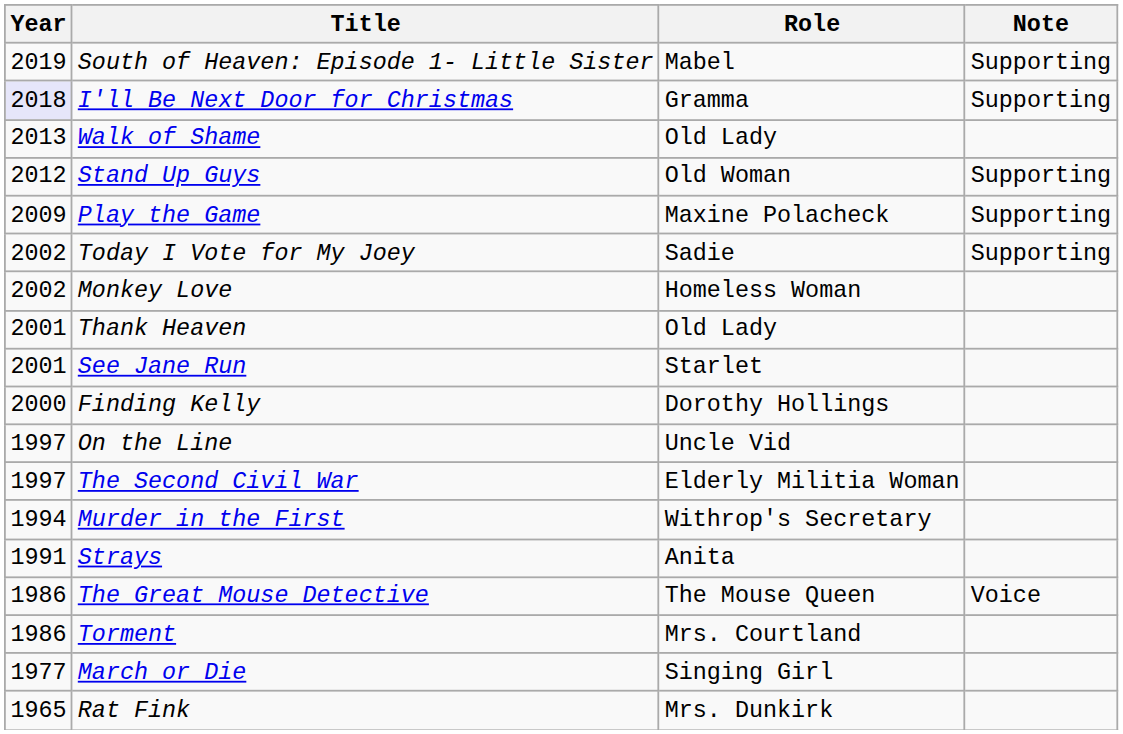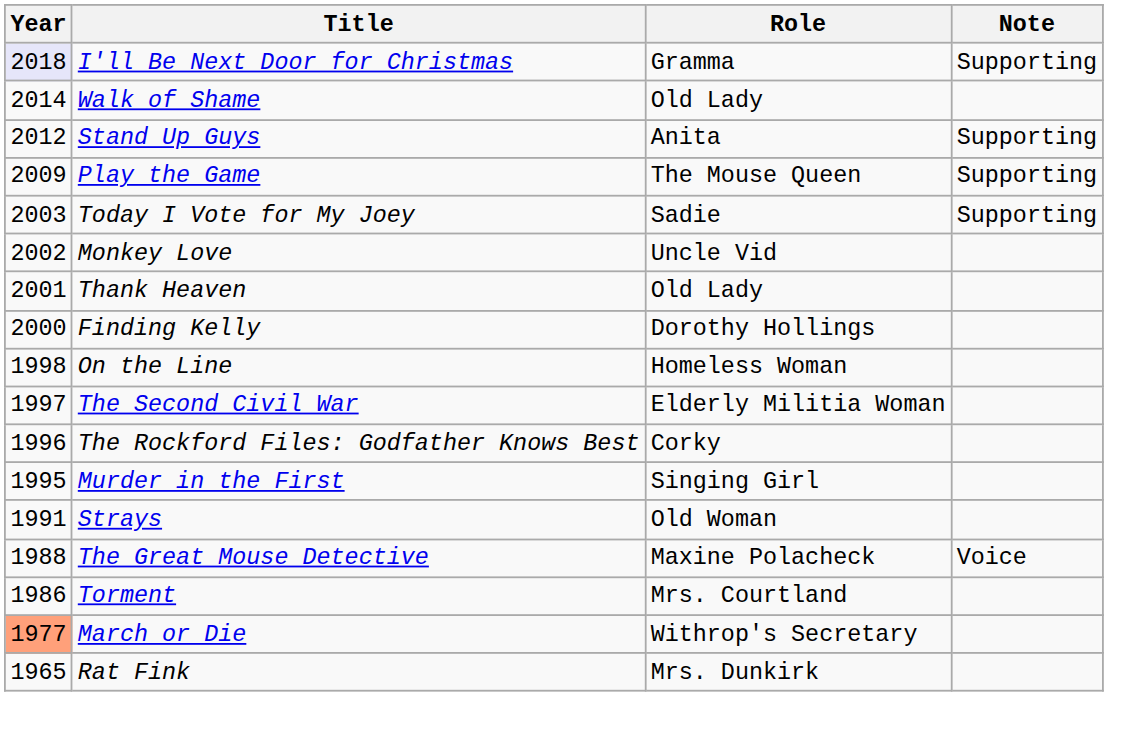- row: 2019 | South of Heaven: Episode 1- Little Sister | Mabel | Supporting
Walk of Shame | Year: 2013 -> 2014
Stand Up Guys | Role: Old Woman -> Anita
Play the Game | Role: Maxine Polacheck -> The Mouse Queen
Today I Vote for My Joey | Year: 2002 -> 2003
Monkey Love | Role: Homeless Woman -> Uncle Vid
- row: 2001 | See Jane Run | Starlet
On the Line | Year: 1997 -> 1998
On the Line | Role: Uncle Vid -> Homeless Woman
+ row: 1996 | The Rockford Files: Godfather Knows Best | Corky
Murder in the First | Year: 1994 -> 1995
Murder in the First | Role: Withrop's Secretary -> Singing Girl
Strays | Role: Anita -> Old Woman
The Great Mouse Detective | Year: 1986 -> 1988
The Great Mouse Detective | Role: The Mouse Queen -> Maxine Polacheck
March or Die | Year: no background -> lightsalmon background
March or Die | Role: Singing Girl -> Withrop's Secretary
